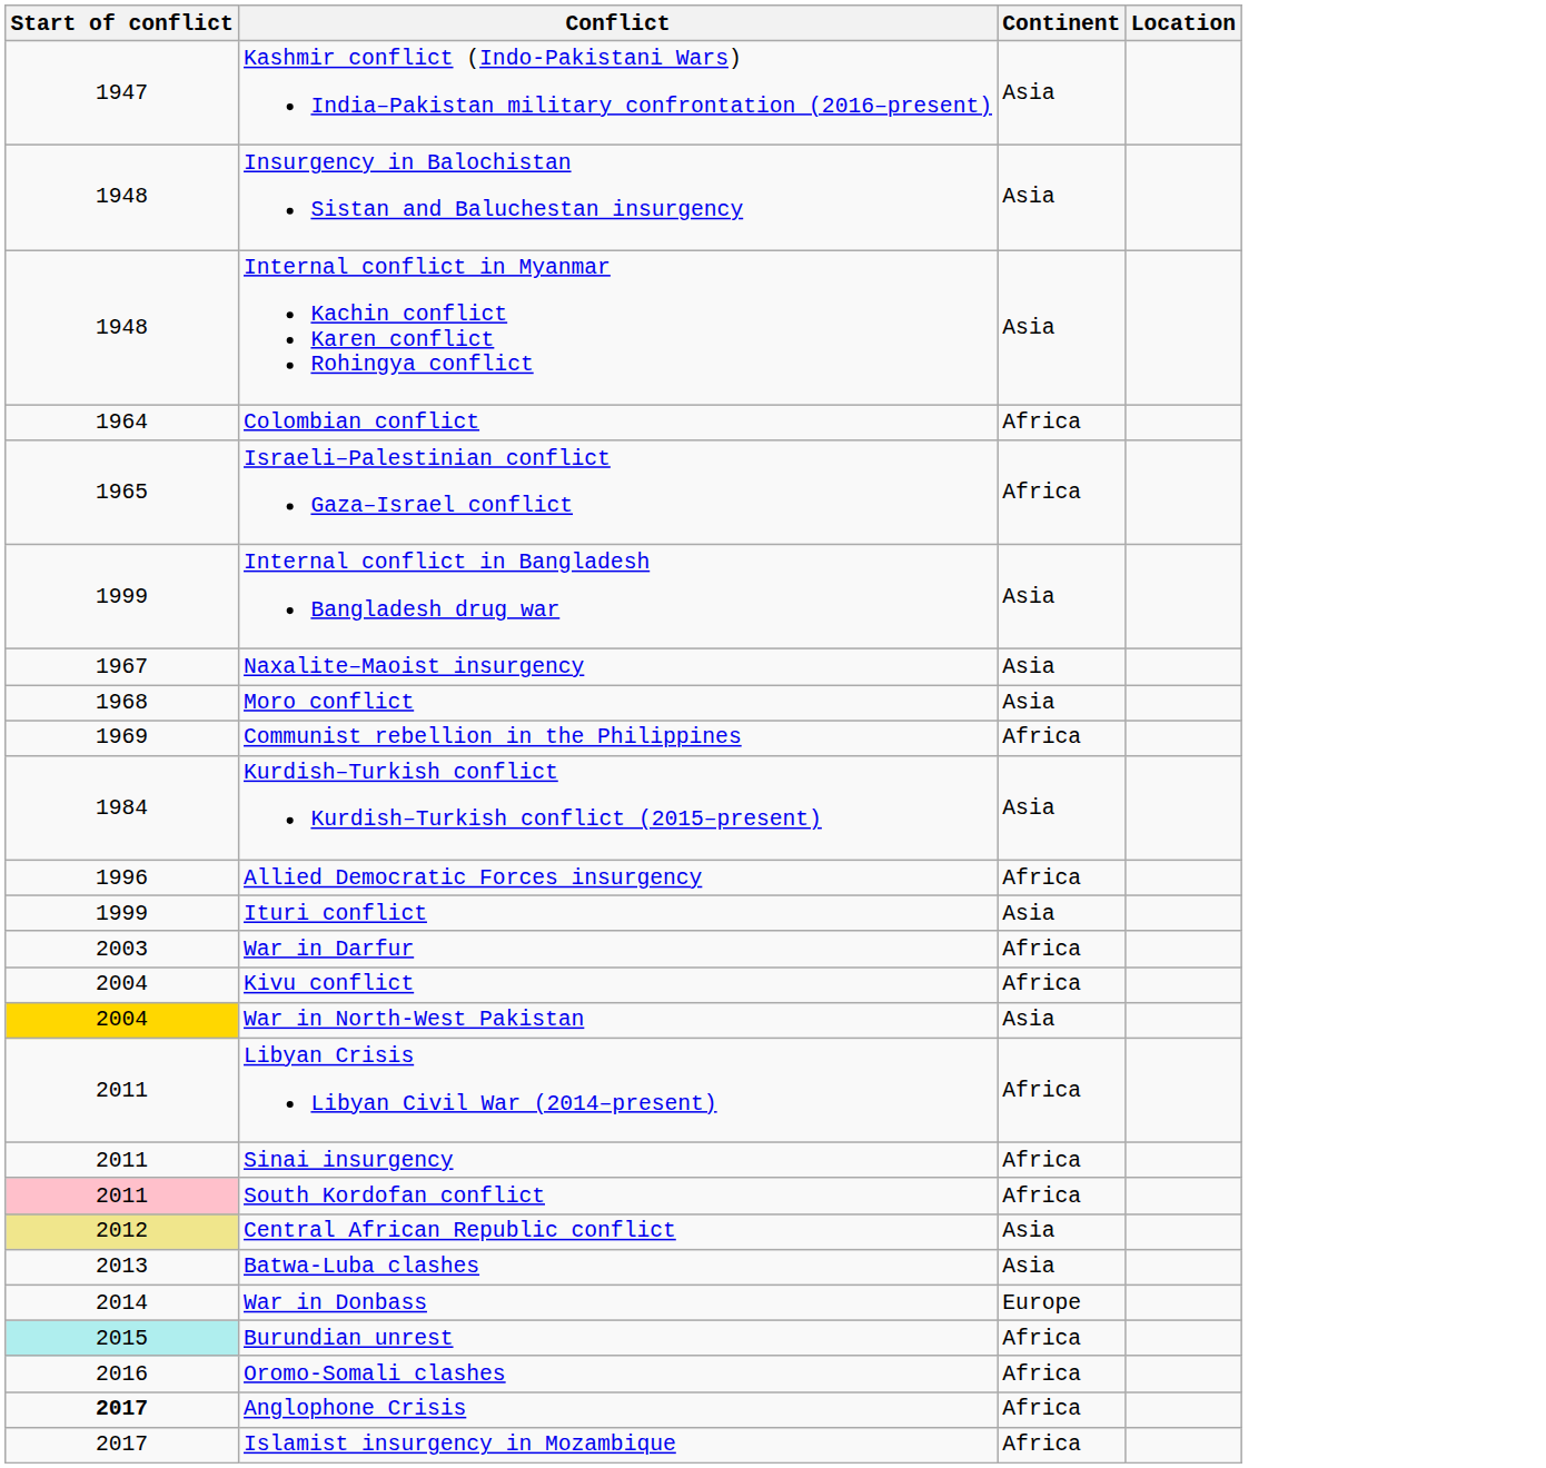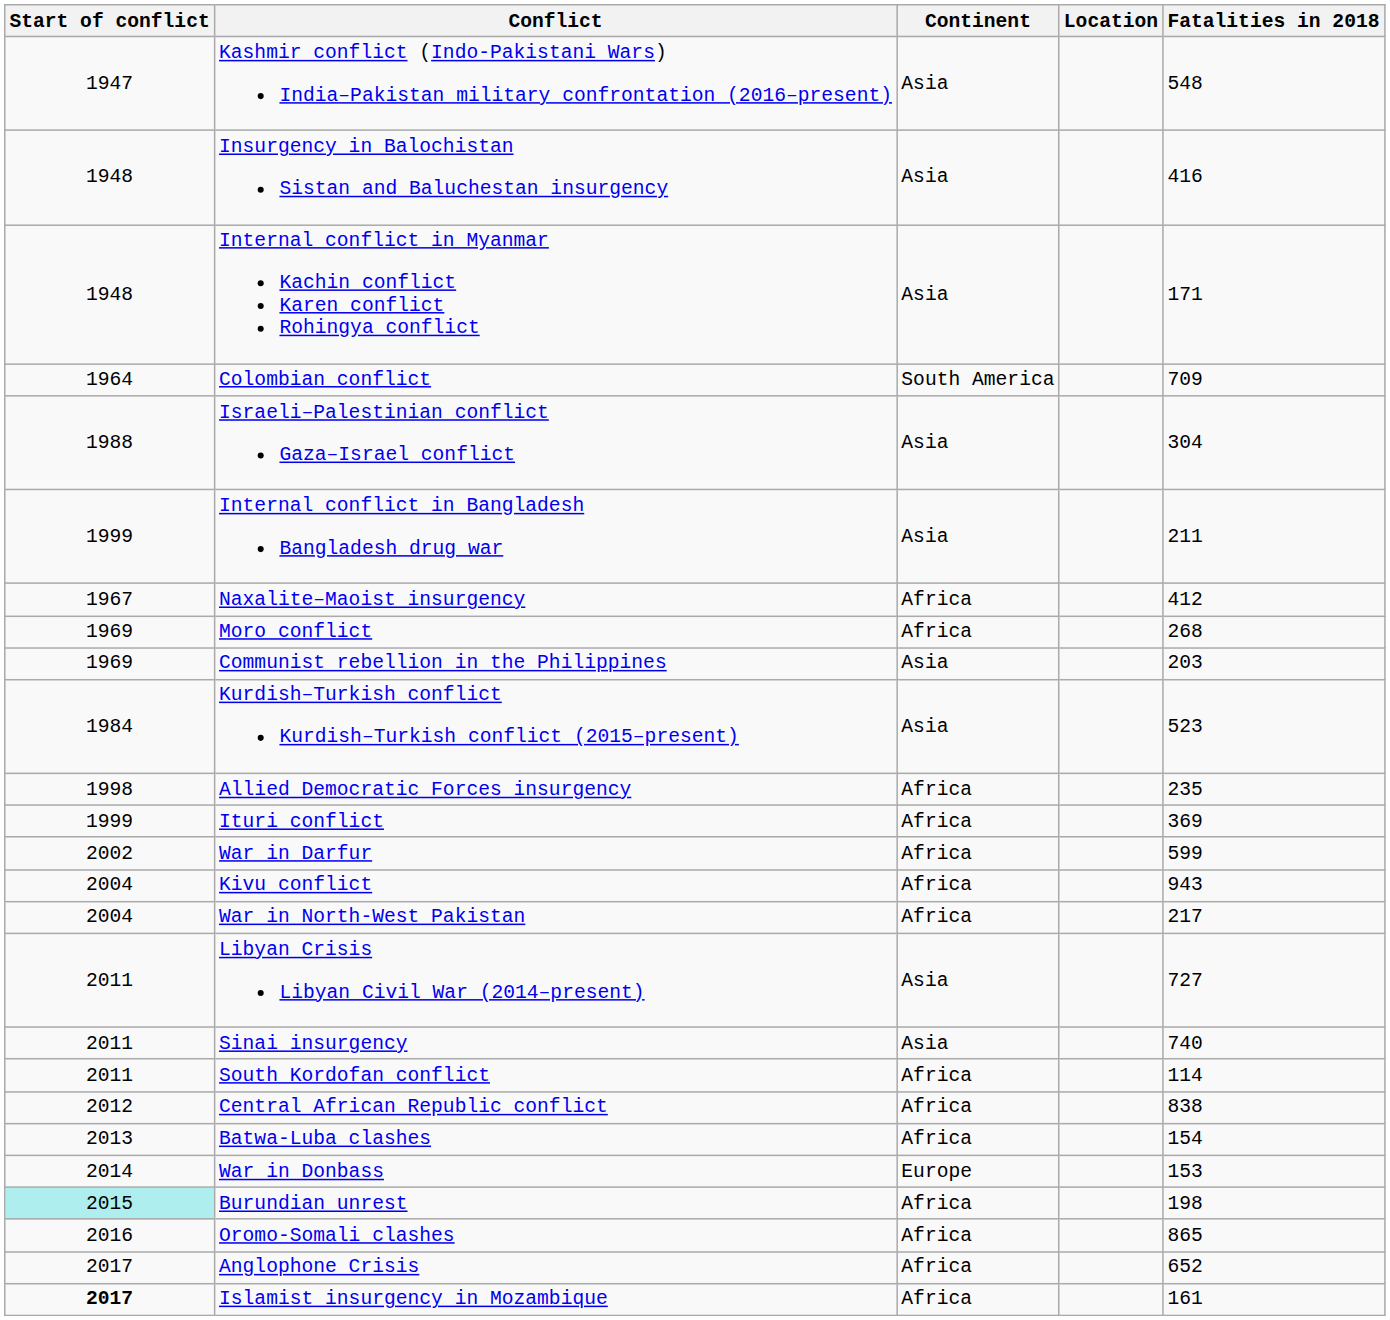+ column: Fatalities in 2018 | 548 | 416 | 171 | 709 | 304 | 211 | 412 | 268 | 203 | 523 | 235 | 369 | 599 | 943 | 217 | 727 | 740 | 114 | 838 | 154 | 153 | 198 | 865 | 652 | 161
Colombian conflict | Continent: Africa -> South America
Israeli–Palestinian conflict Gaza–Israel conflict | Start of conflict: 1965 -> 1988
Israeli–Palestinian conflict Gaza–Israel conflict | Continent: Africa -> Asia
Naxalite–Maoist insurgency | Continent: Asia -> Africa
Moro conflict | Start of conflict: 1968 -> 1969
Moro conflict | Continent: Asia -> Africa
Communist rebellion in the Philippines | Continent: Africa -> Asia
Allied Democratic Forces insurgency | Start of conflict: 1996 -> 1998
Ituri conflict | Continent: Asia -> Africa
War in Darfur | Start of conflict: 2003 -> 2002
War in North-West Pakistan | Start of conflict: gold background -> no background
War in North-West Pakistan | Continent: Asia -> Africa
Libyan Crisis Libyan Civil War (2014–present) | Continent: Africa -> Asia
Sinai insurgency | Continent: Africa -> Asia
South Kordofan conflict | Start of conflict: pink background -> no background
Central African Republic conflict | Start of conflict: khaki background -> no background
Central African Republic conflict | Continent: Asia -> Africa
Batwa-Luba clashes | Continent: Asia -> Africa
Anglophone Crisis | Start of conflict: bold -> normal
Islamist insurgency in Mozambique | Start of conflict: normal -> bold
